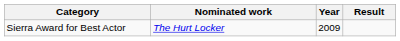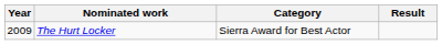columns swapped: Year <-> Category
